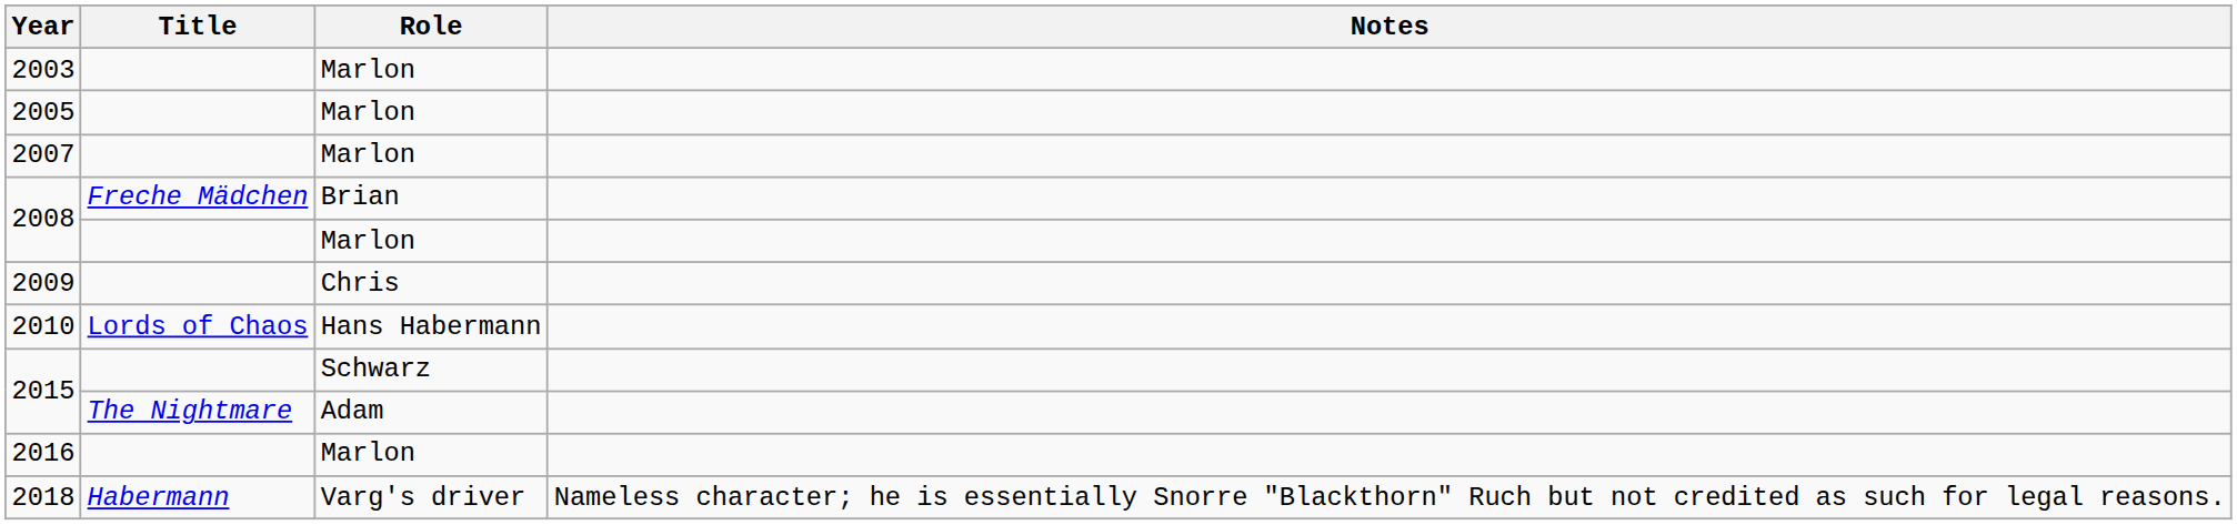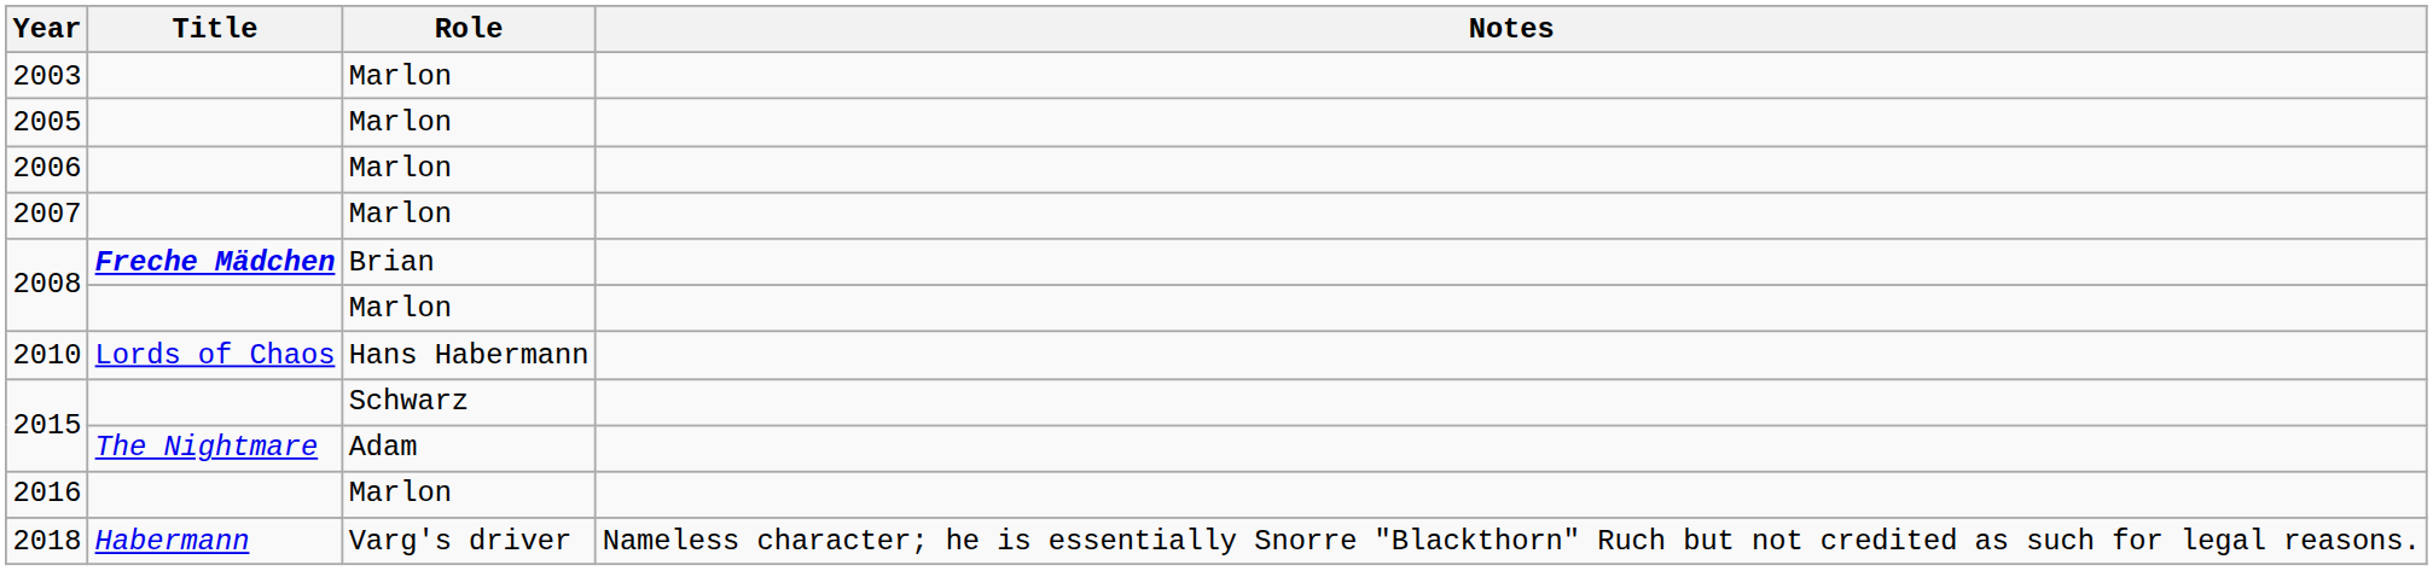+ row: 2006 | Marlon
2008 / Brian | Title: normal -> bold
- row: 2009 | Chris
